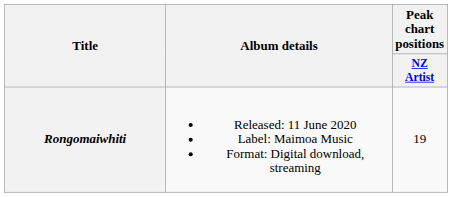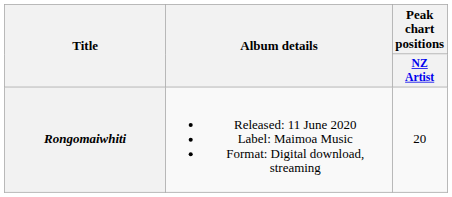Rongomaiwhiti | Peak chart positions / NZ Artist: 19 -> 20
